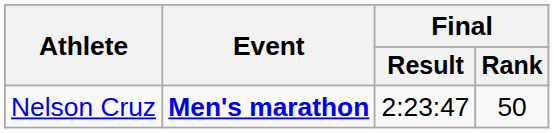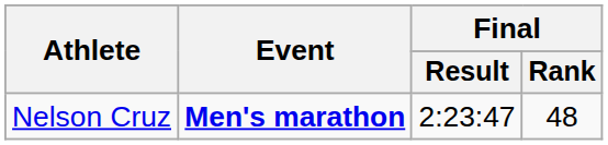Nelson Cruz | Final / Rank: 50 -> 48
